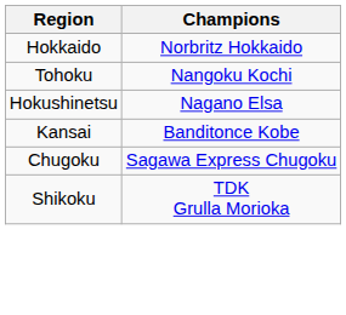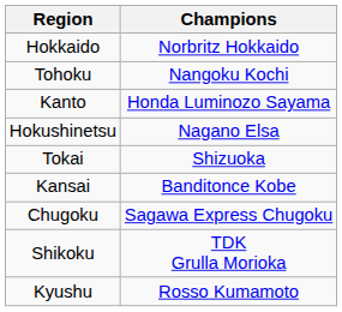+ row: Kanto | Honda Luminozo Sayama
+ row: Tokai | Shizuoka
+ row: Kyushu | Rosso Kumamoto
